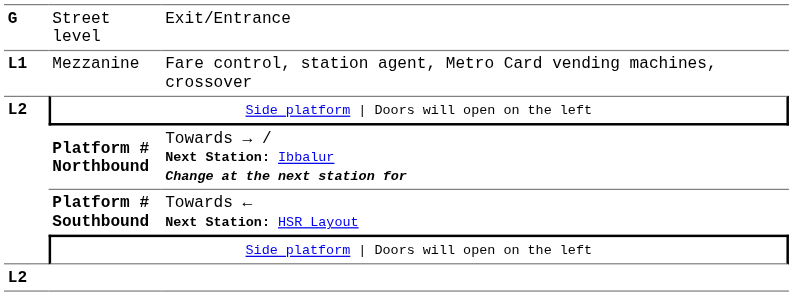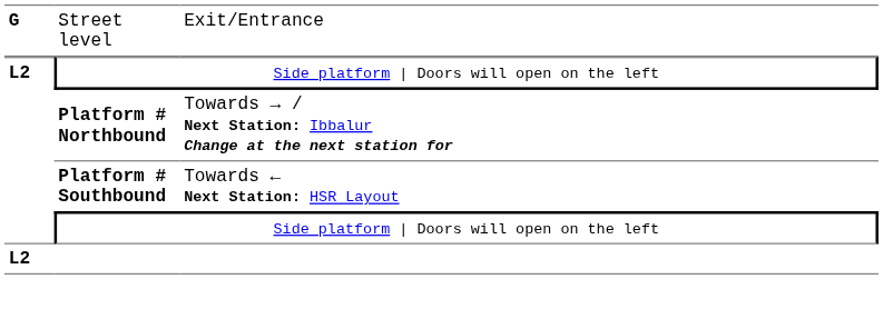- row: L1 | Mezzanine | Fare control, station agent, Metro Card vending machines, crossover
